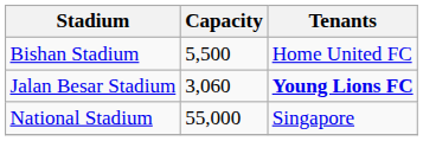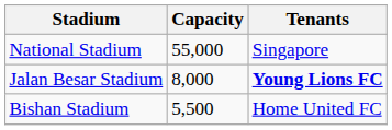rows swapped: National Stadium <-> Bishan Stadium
Jalan Besar Stadium | Capacity: 3,060 -> 8,000
